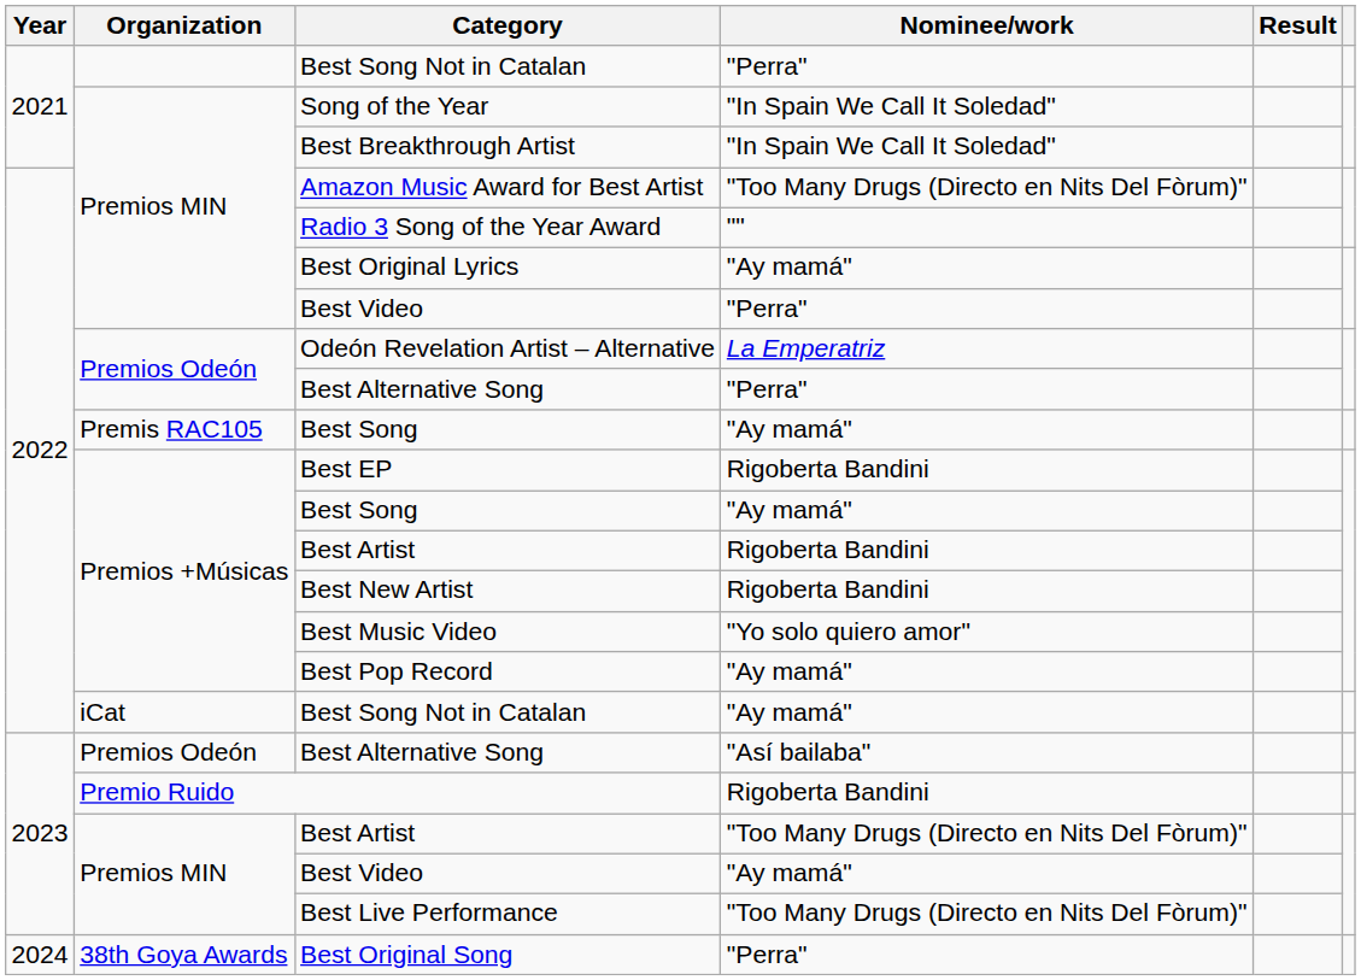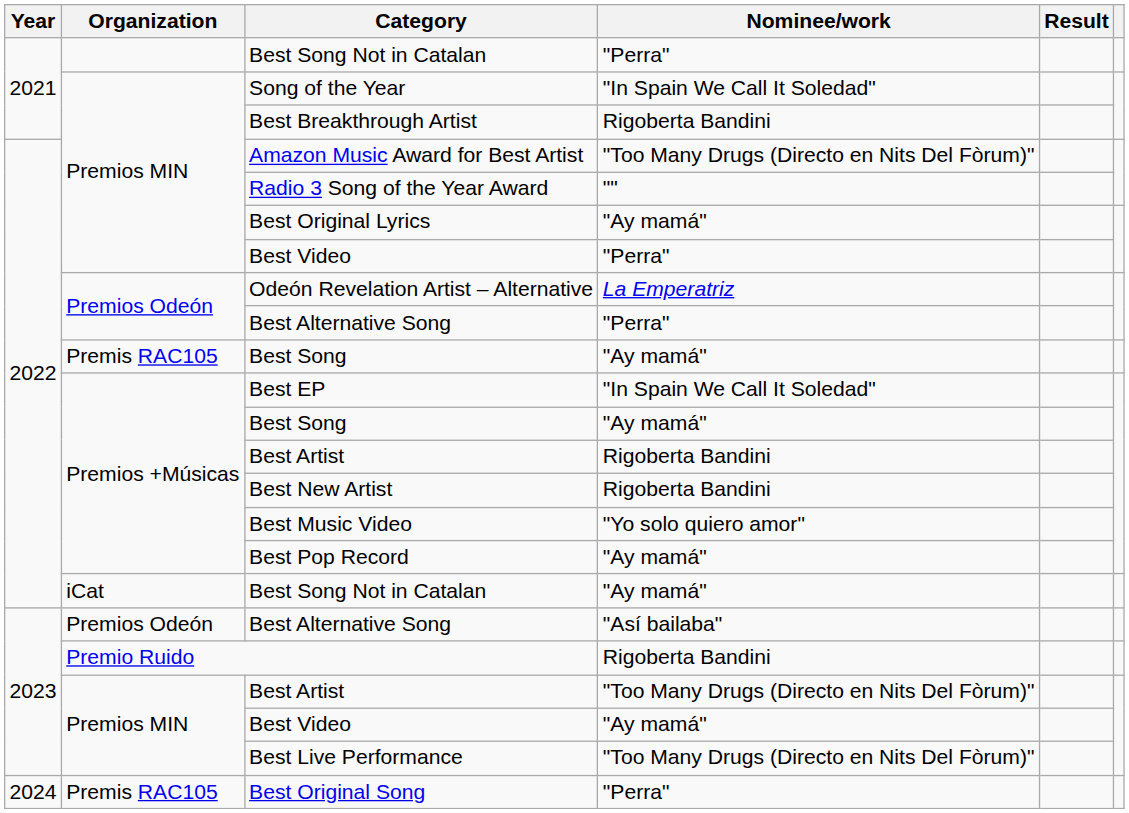Best Breakthrough Artist | Nominee/work: "In Spain We Call It Soledad" -> Rigoberta Bandini
Best EP | Nominee/work: Rigoberta Bandini -> "In Spain We Call It Soledad"
Best Original Song | Organization: 38th Goya Awards -> Premis RAC105
